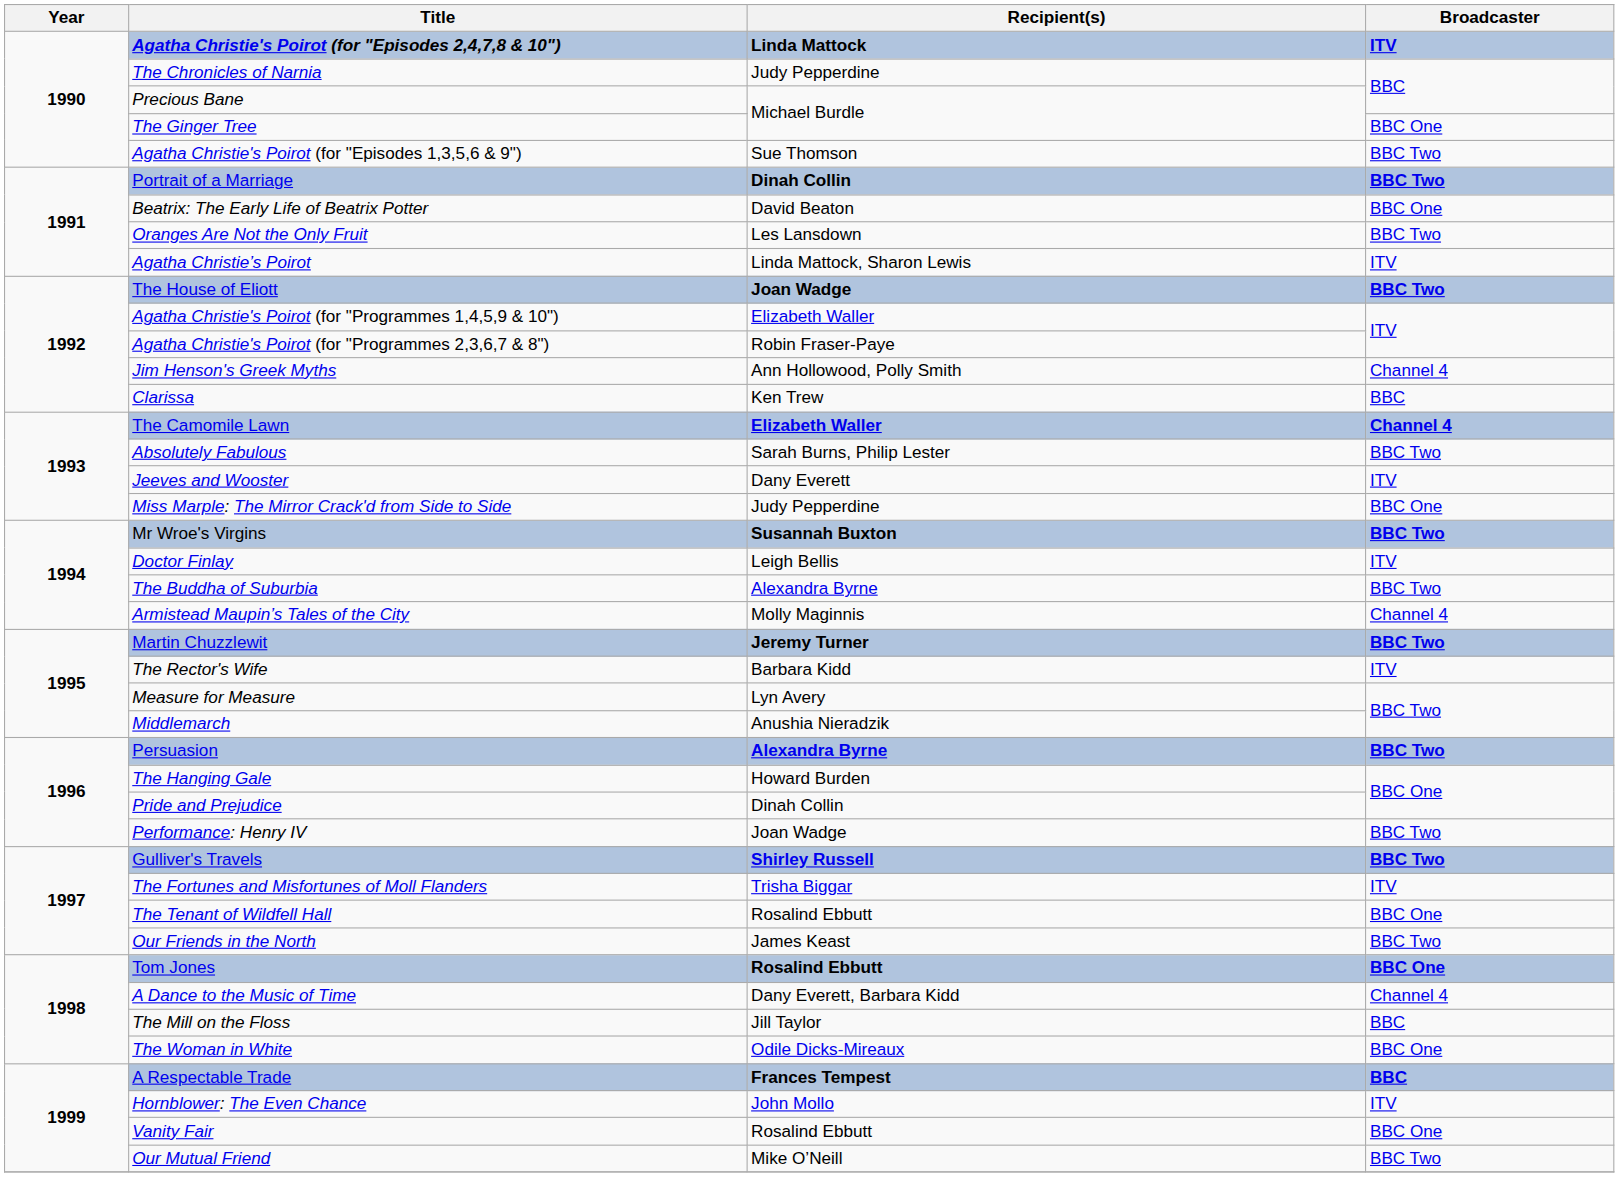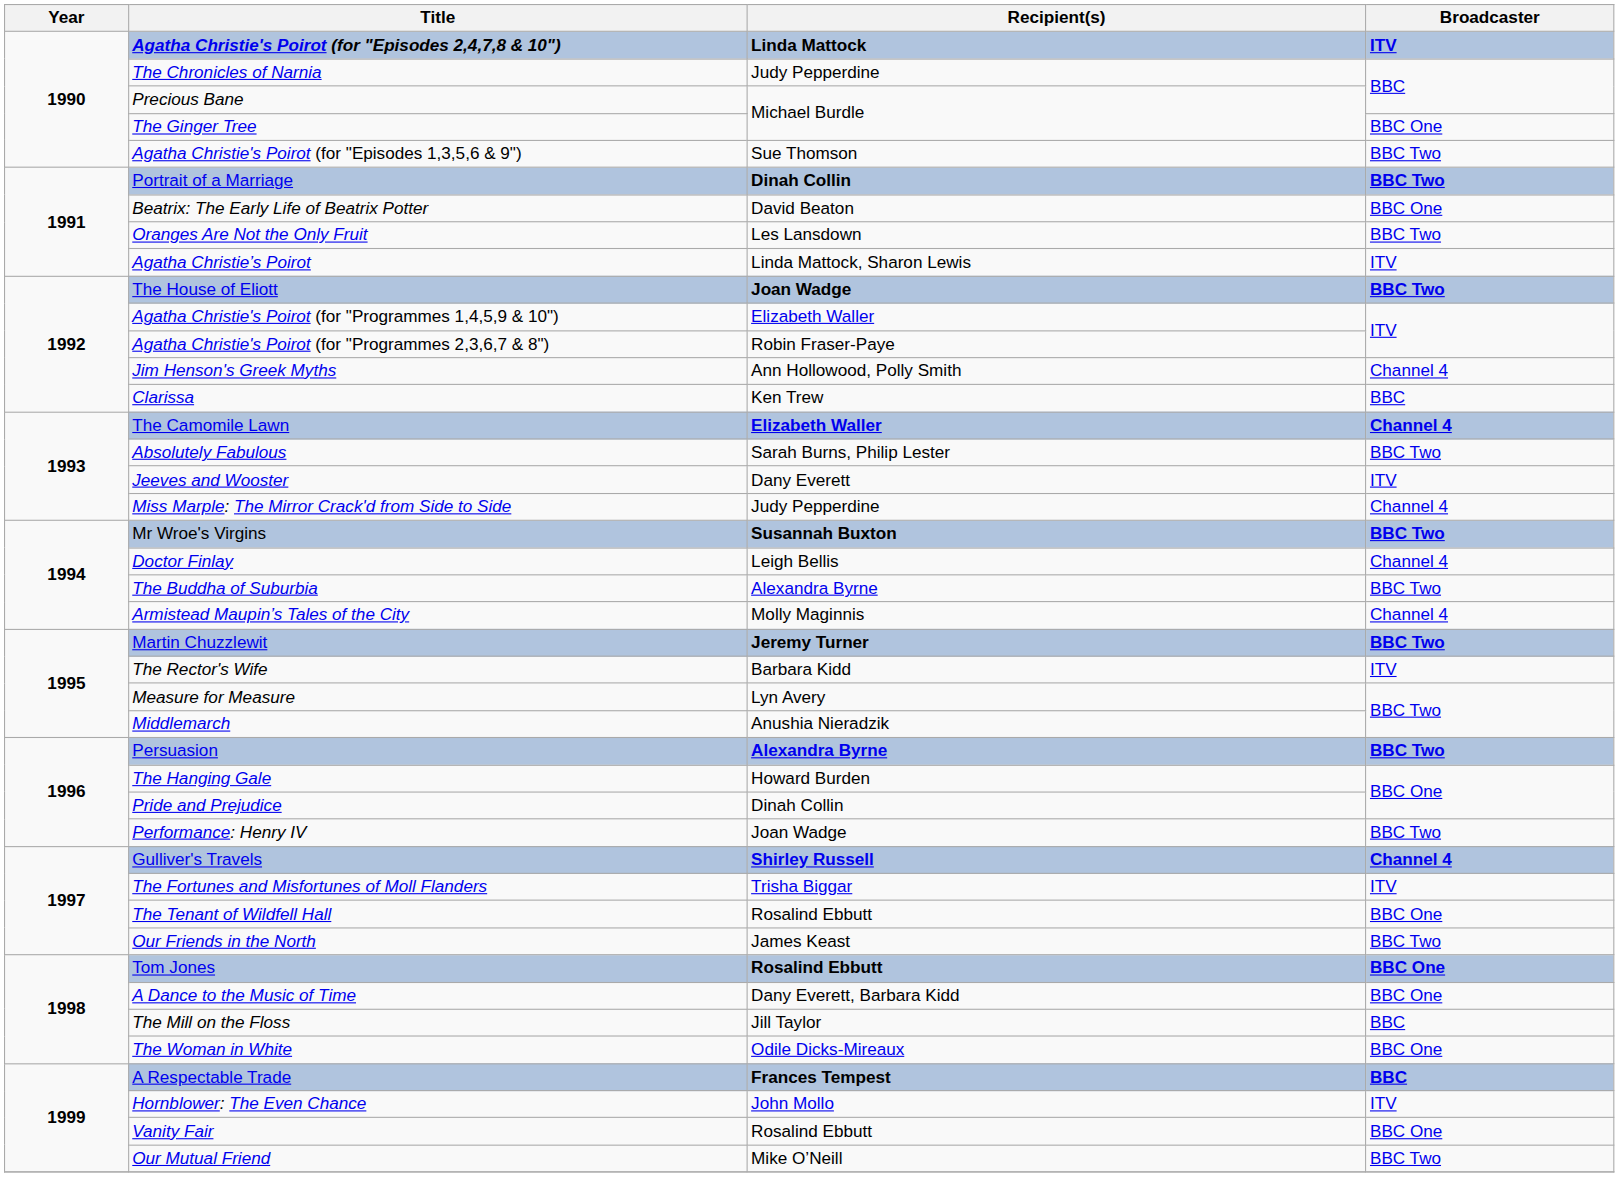Miss Marple: The Mirror Crack'd from Side to Side | Broadcaster: BBC One -> Channel 4
Doctor Finlay | Broadcaster: ITV -> Channel 4
Gulliver's Travels | Broadcaster: BBC Two -> Channel 4
A Dance to the Music of Time | Broadcaster: Channel 4 -> BBC One
